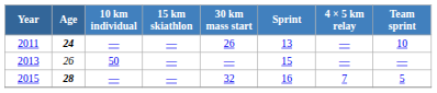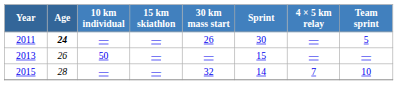2011 | Sprint: 13 -> 30
2011 | Team sprint: 10 -> 5
2015 | Age: bold -> normal
2015 | Sprint: 16 -> 14
2015 | Team sprint: 5 -> 10
